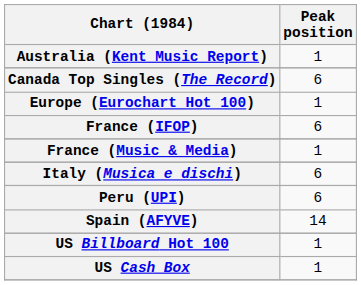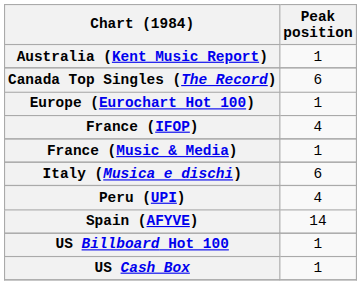France (IFOP) | Peak position: 6 -> 4
Peru (UPI) | Peak position: 6 -> 4
